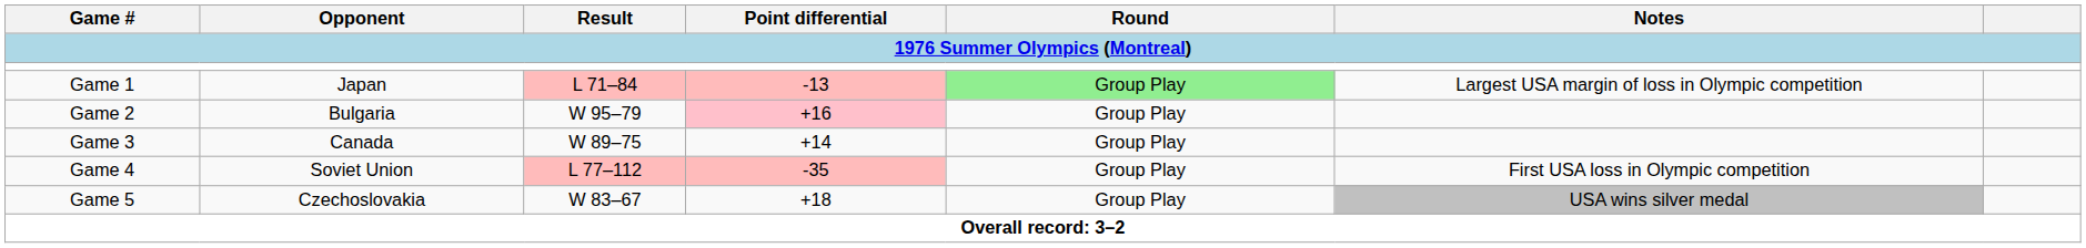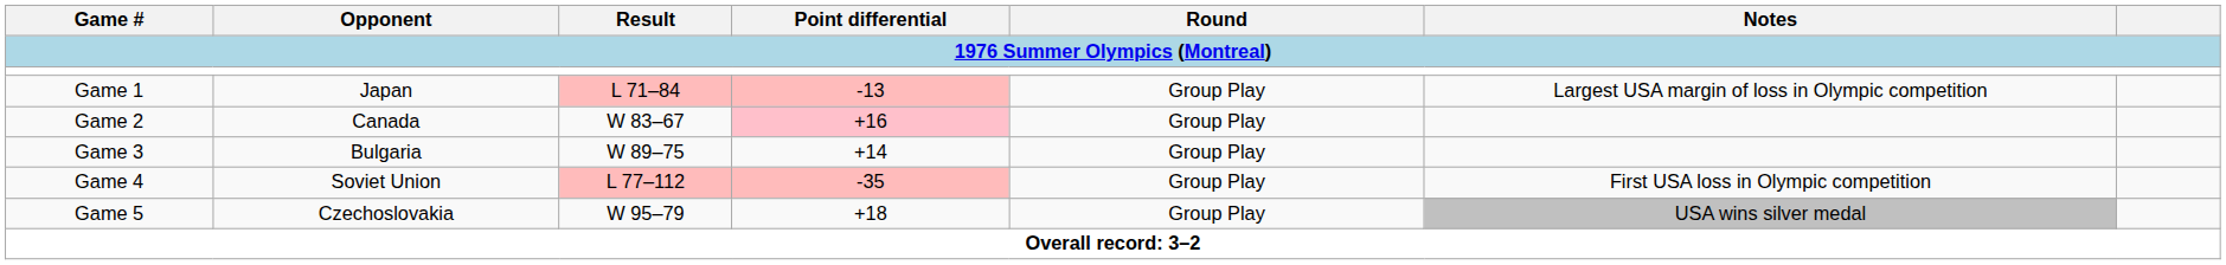Game 1 | Round: lightgreen background -> no background
Game 2 | Opponent: Bulgaria -> Canada
Game 2 | Result: W 95–79 -> W 83–67
Game 3 | Opponent: Canada -> Bulgaria
Game 5 | Result: W 83–67 -> W 95–79
